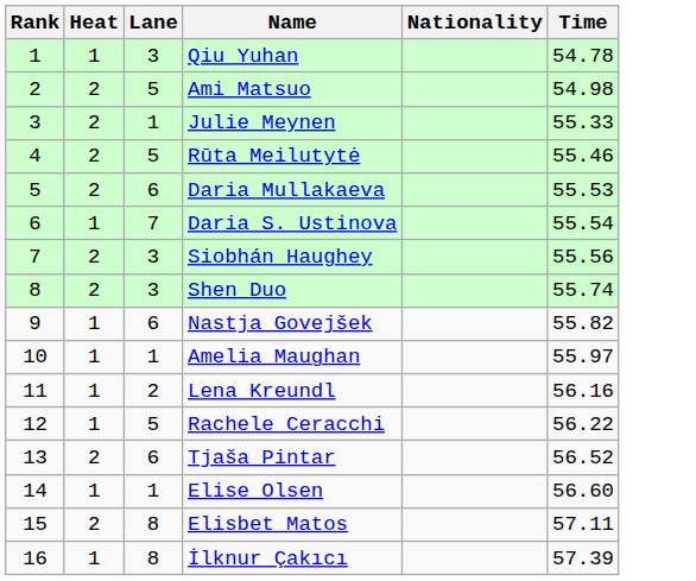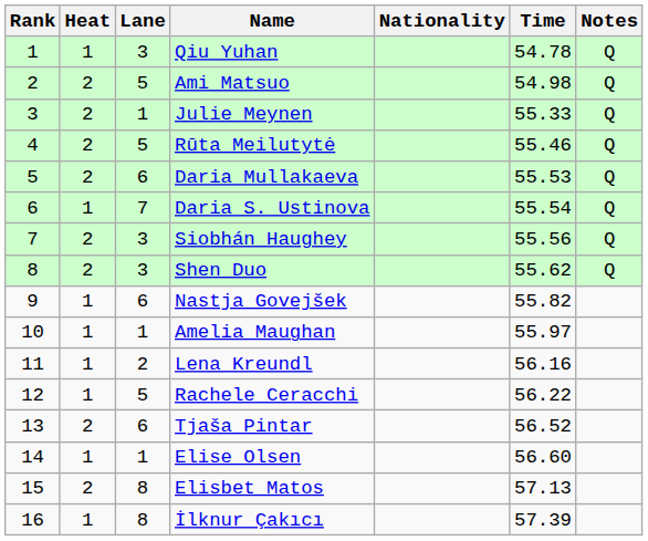+ column: Notes | Q | Q | Q | Q | Q | Q | Q | Q
Shen Duo | Time: 55.74 -> 55.62
Elisbet Matos | Time: 57.11 -> 57.13
